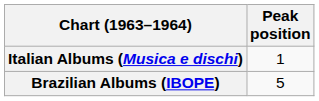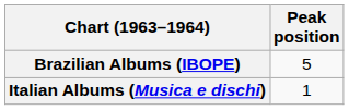rows swapped: Brazilian Albums (IBOPE) <-> Italian Albums (Musica e dischi)
